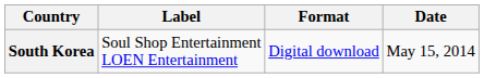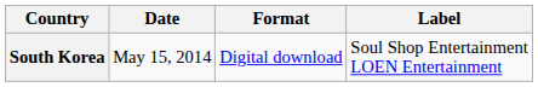columns swapped: Date <-> Label
